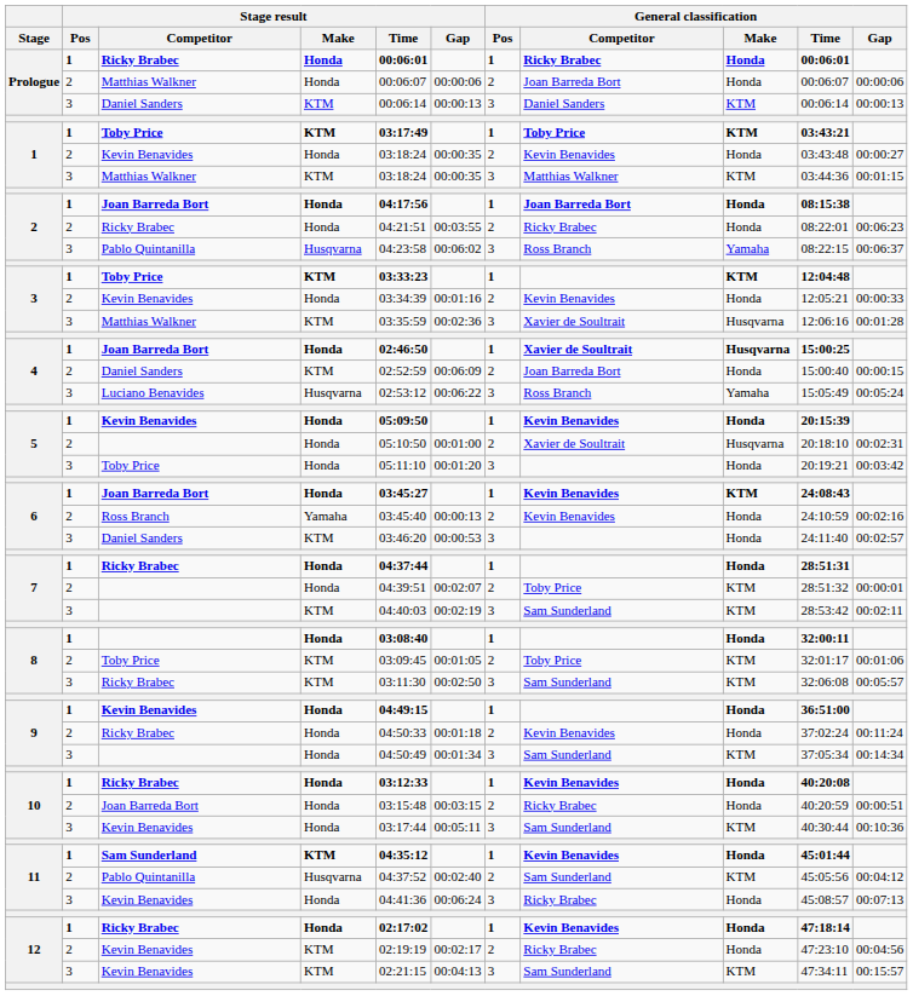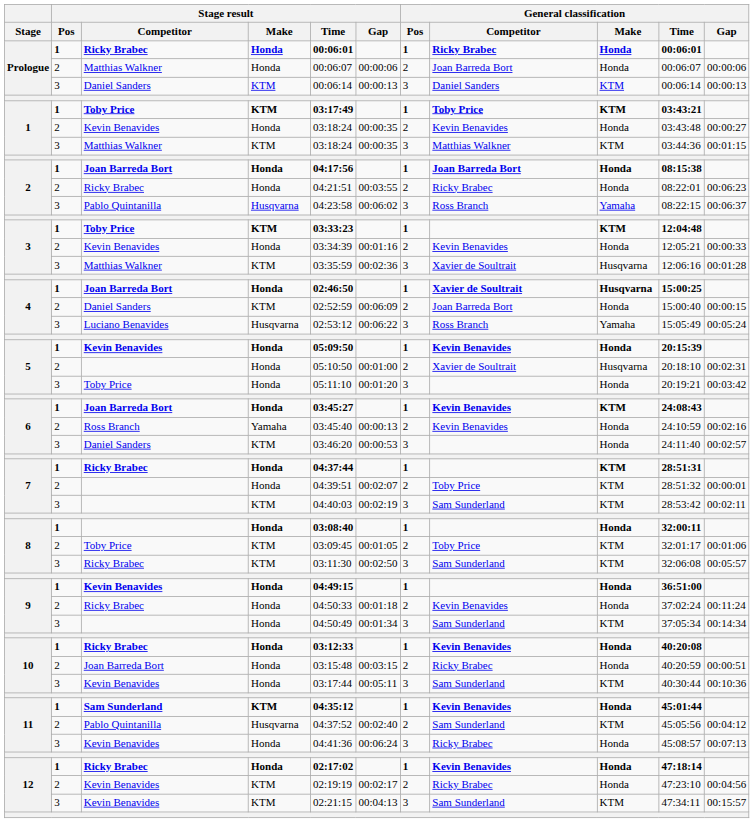7 / 1 | General classification / Make: Honda -> KTM
